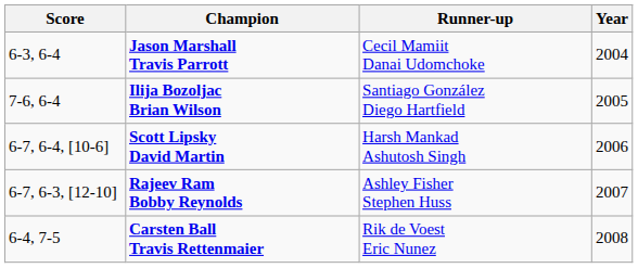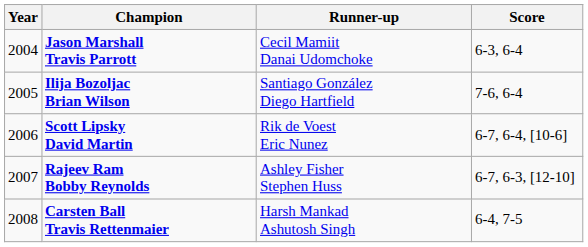columns swapped: Year <-> Score
Scott Lipsky David Martin | Runner-up: Harsh Mankad Ashutosh Singh -> Rik de Voest Eric Nunez
Carsten Ball Travis Rettenmaier | Runner-up: Rik de Voest Eric Nunez -> Harsh Mankad Ashutosh Singh
